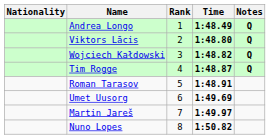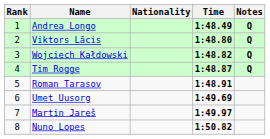columns swapped: Rank <-> Nationality
